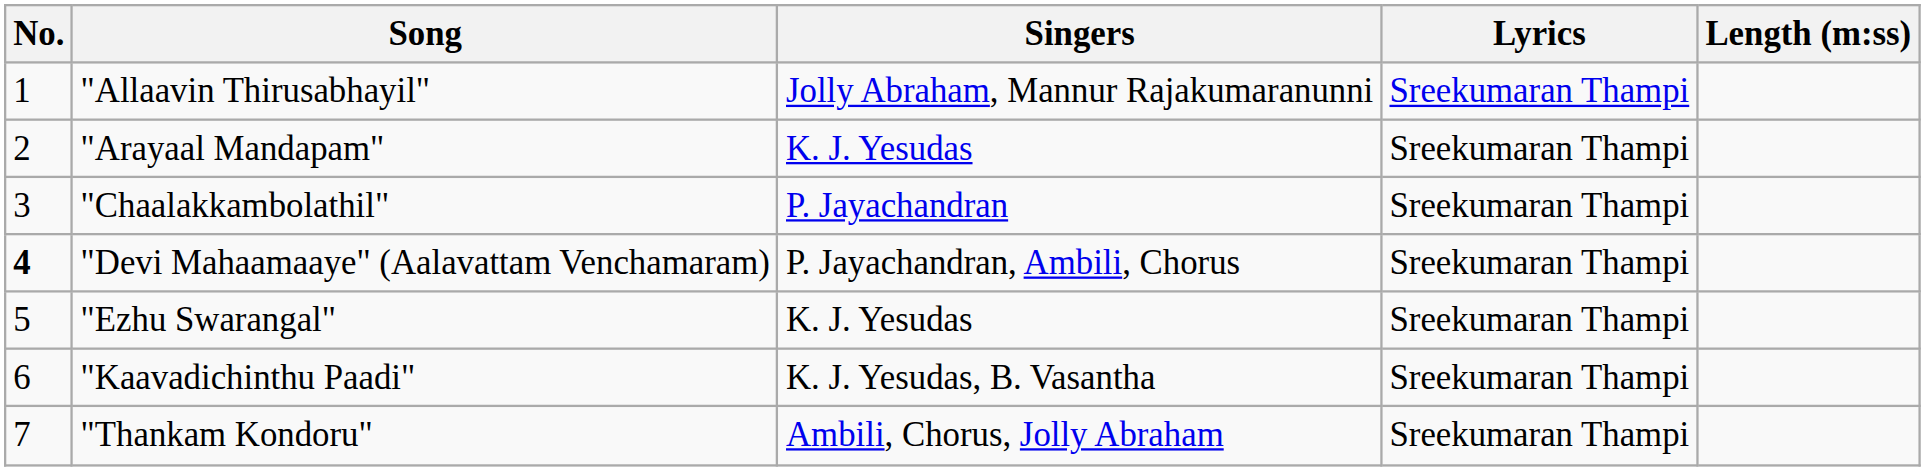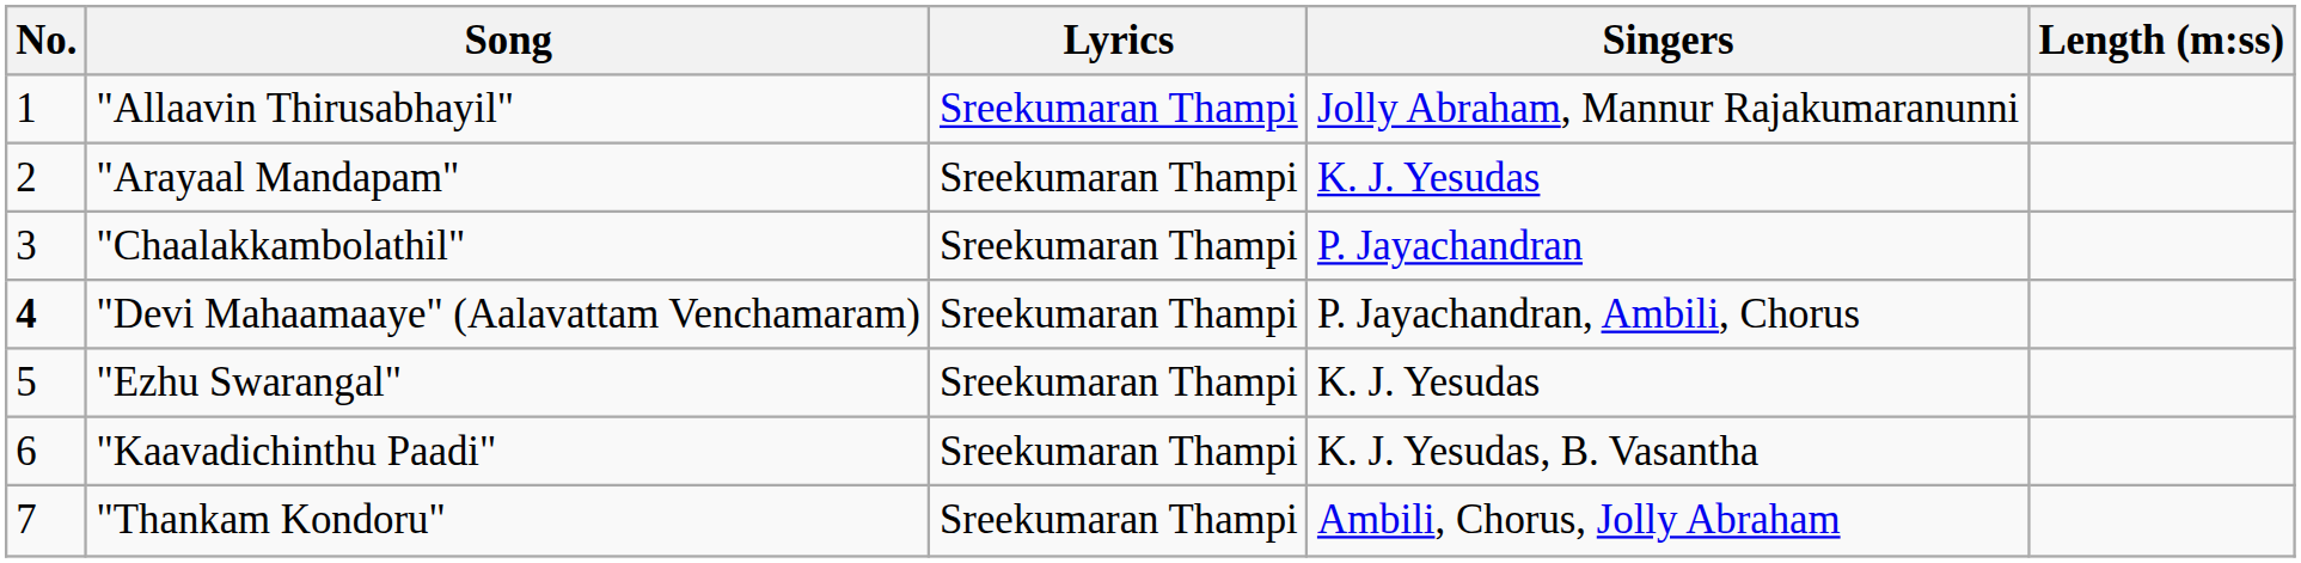columns swapped: Singers <-> Lyrics
